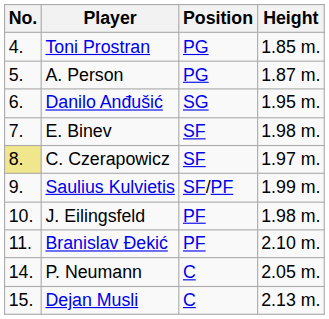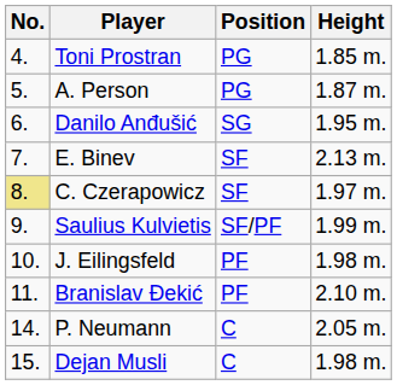E. Binev | Height: 1.98 m. -> 2.13 m.
Dejan Musli | Height: 2.13 m. -> 1.98 m.
